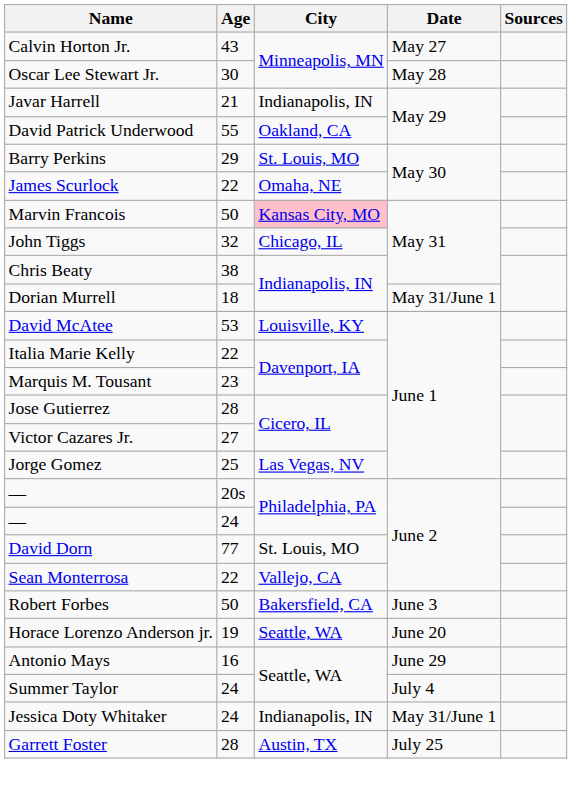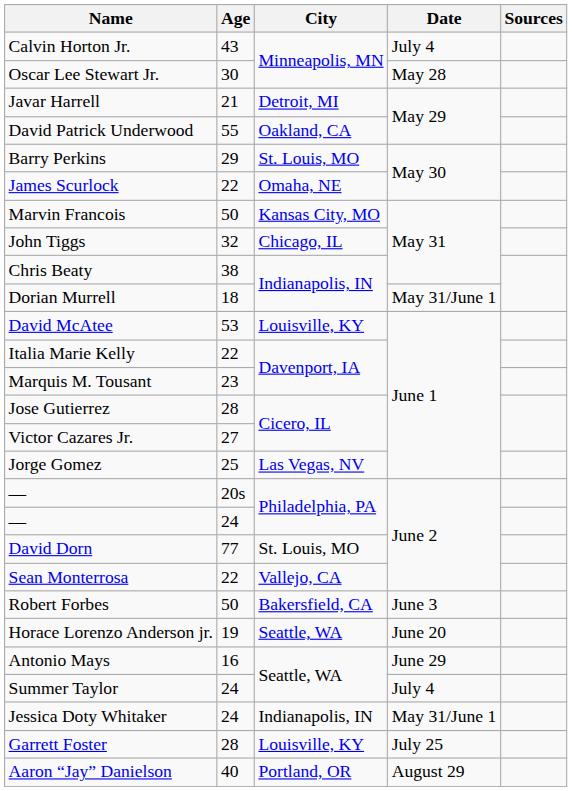Calvin Horton Jr. | Date: May 27 -> July 4
Javar Harrell | City: Indianapolis, IN -> Detroit, MI
Marvin Francois | City: pink background -> no background
Garrett Foster | City: Austin, TX -> Louisville, KY
+ row: Aaron “Jay” Danielson | 40 | Portland, OR | August 29
